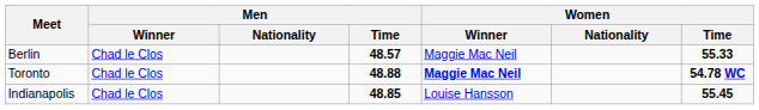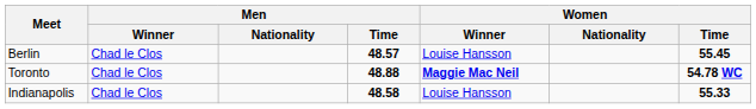Berlin | Women / Winner: Maggie Mac Neil -> Louise Hansson
Berlin | Women / Time: 55.33 -> 55.45
Indianapolis | Men / Time: 48.85 -> 48.58
Indianapolis | Women / Time: 55.45 -> 55.33
